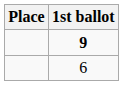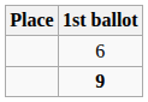rows swapped: 9 <-> 6
